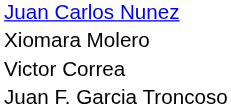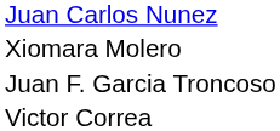rows swapped: Juan F. Garcia Troncoso <-> Victor Correa
